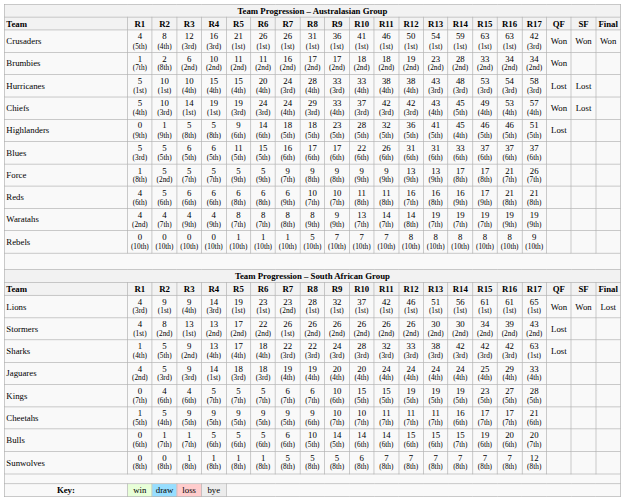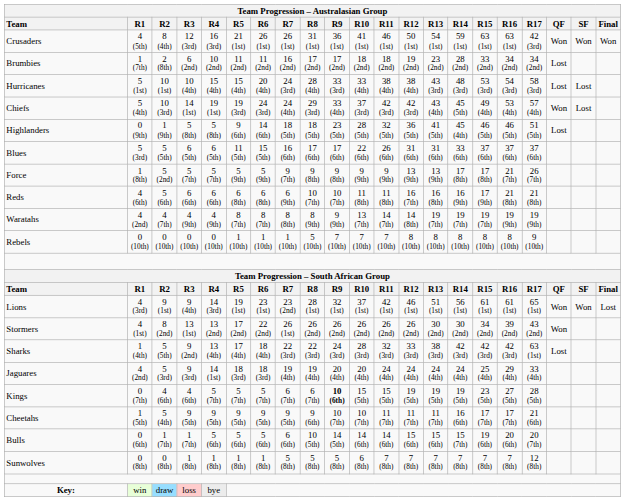Brumbies | Team Progression – Australasian Group / QF: Won -> Lost
Stormers | Team Progression – Australasian Group / QF: Lost -> Won
Kings | Team Progression – Australasian Group / R9: normal -> bold
